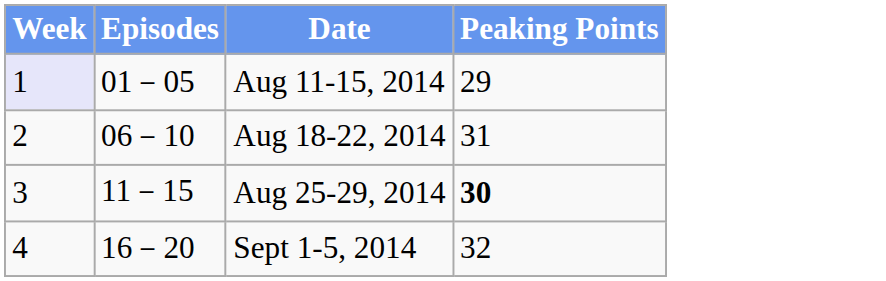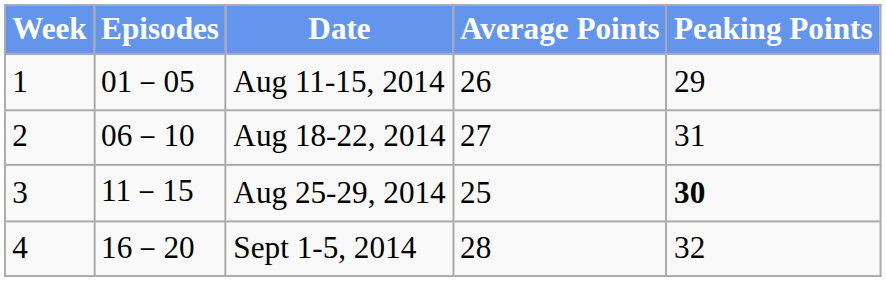+ column: Average Points | 26 | 27 | 25 | 28
Aug 11-15, 2014 | Week: lavender background -> no background
